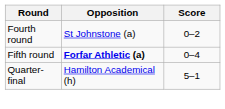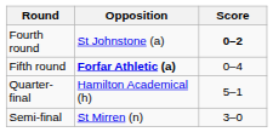Fourth round | Score: normal -> bold
+ row: Semi-final | St Mirren (n) | 3–0
